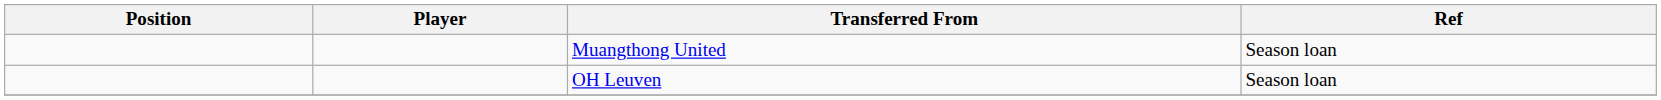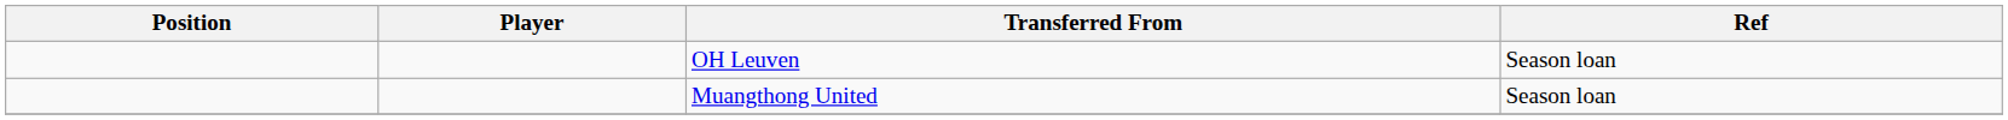rows swapped: OH Leuven <-> Muangthong United
